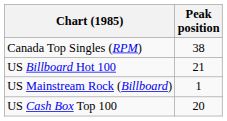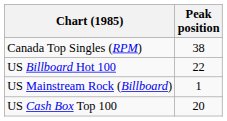US Billboard Hot 100 | Peak position: 21 -> 22
